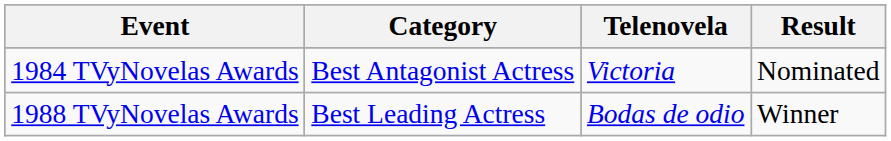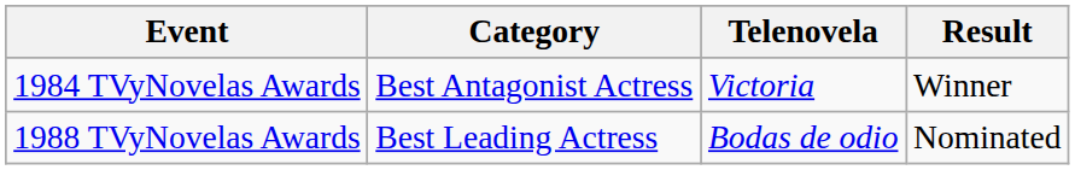1984 TVyNovelas Awards | Result: Nominated -> Winner
1988 TVyNovelas Awards | Result: Winner -> Nominated
